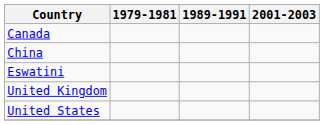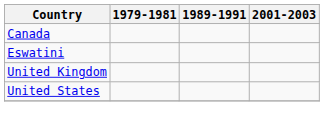- row: China
